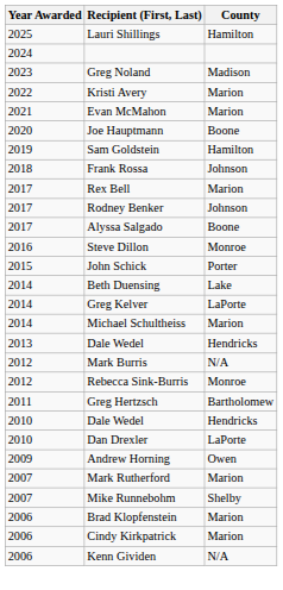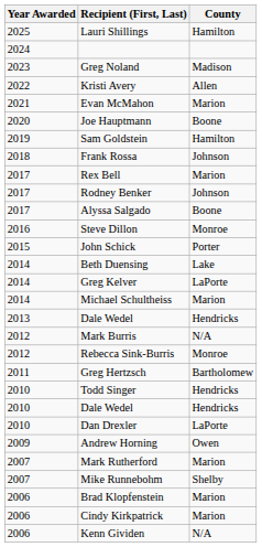Kristi Avery | County: Marion -> Allen
+ row: 2010 | Todd Singer | Hendricks
